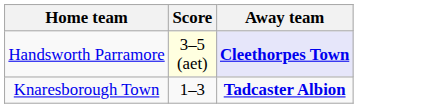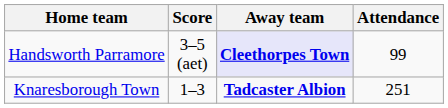+ column: Attendance | 99 | 251
Handsworth Parramore | Score: lightyellow background -> no background
